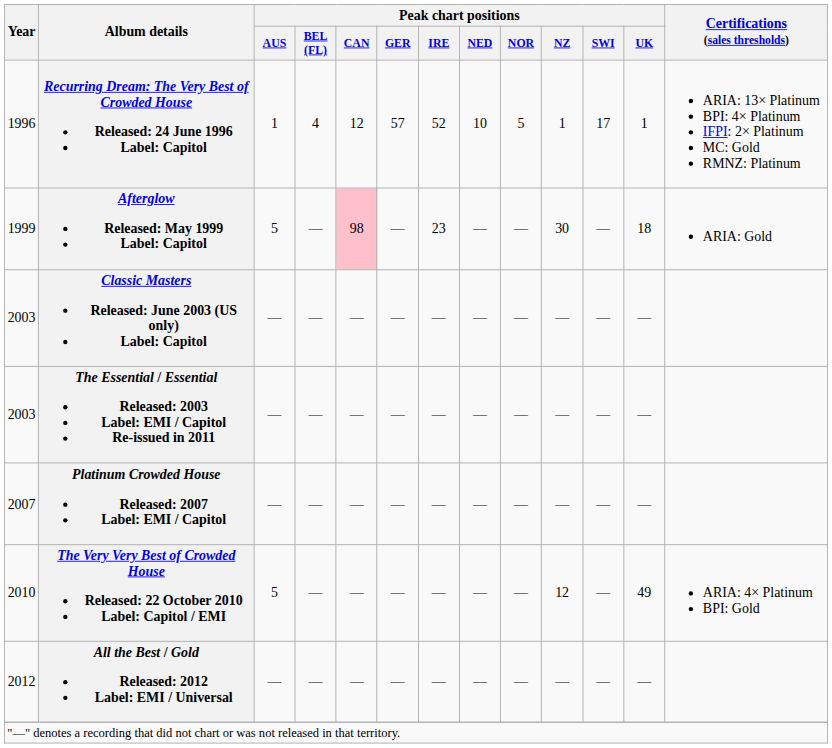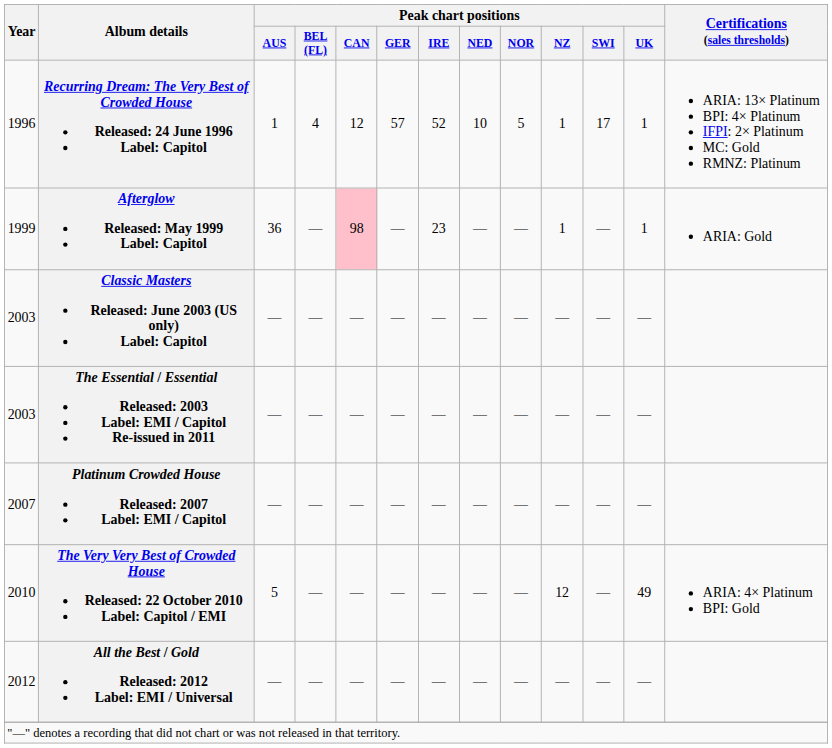Afterglow Released: May 1999 Label: Capitol | Peak chart positions / AUS: 5 -> 36
Afterglow Released: May 1999 Label: Capitol | Peak chart positions / NZ: 30 -> 1
Afterglow Released: May 1999 Label: Capitol | Peak chart positions / UK: 18 -> 1
